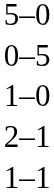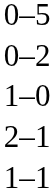- row: 5–0
+ row: 0–2
